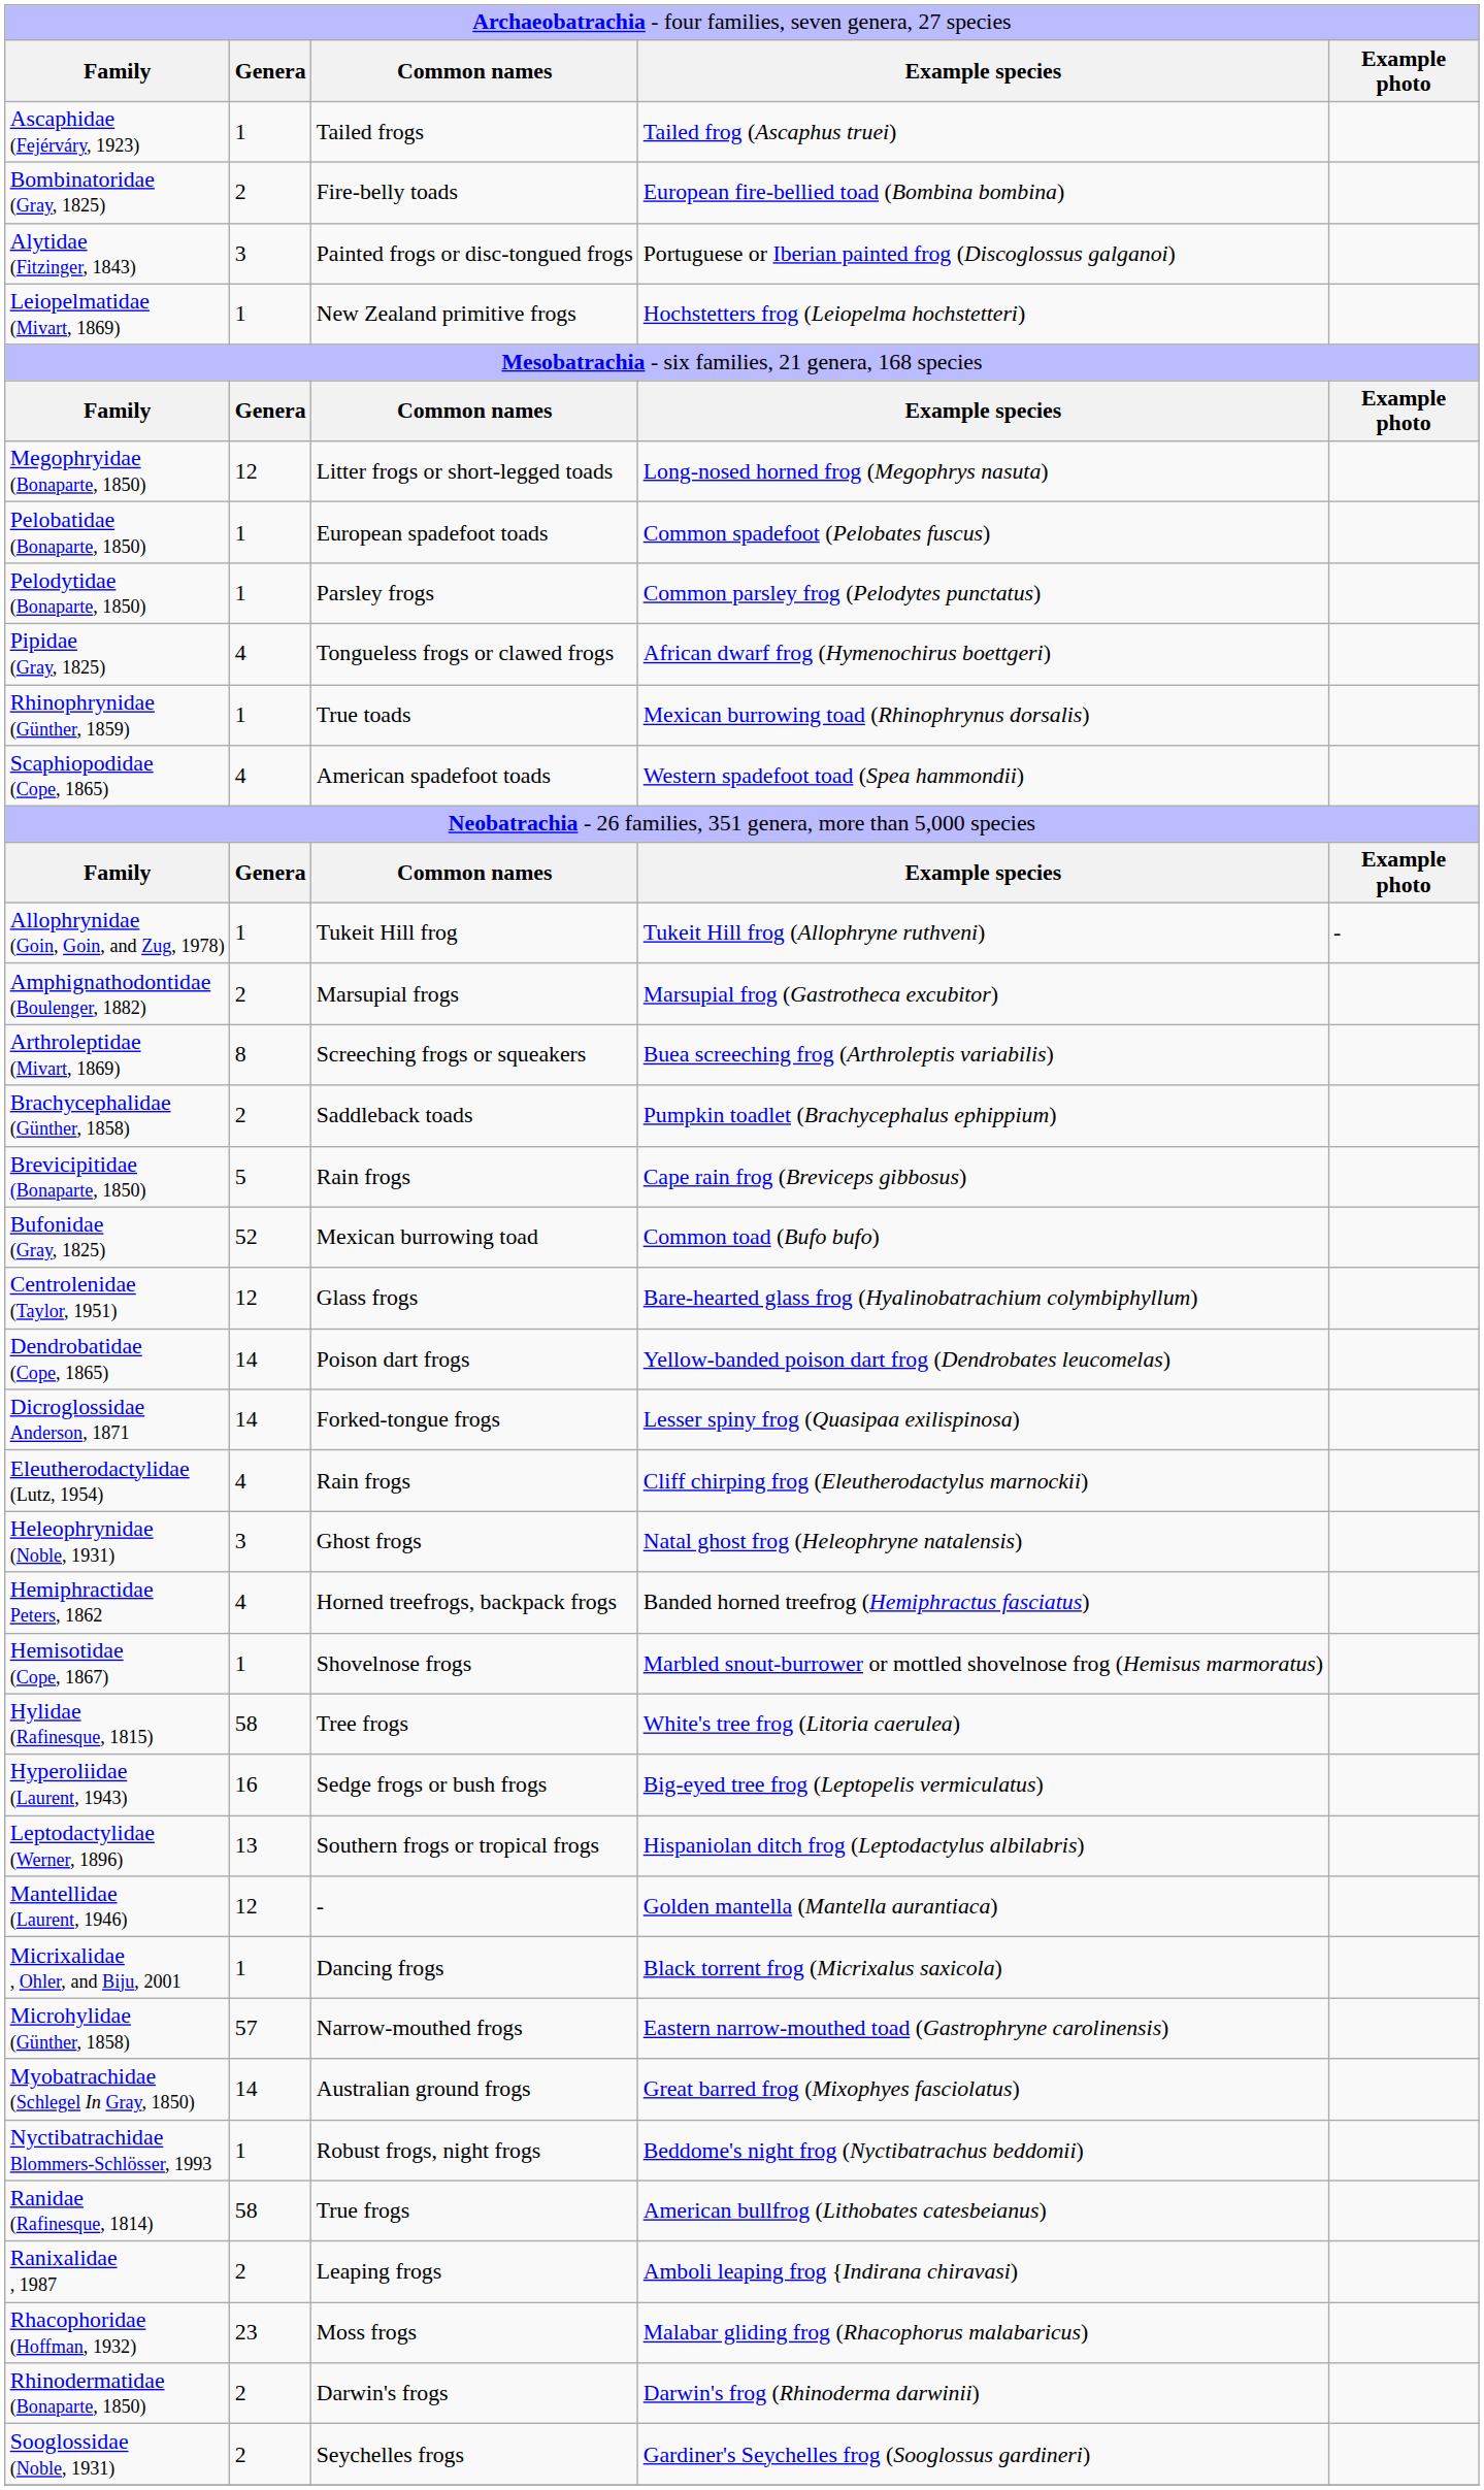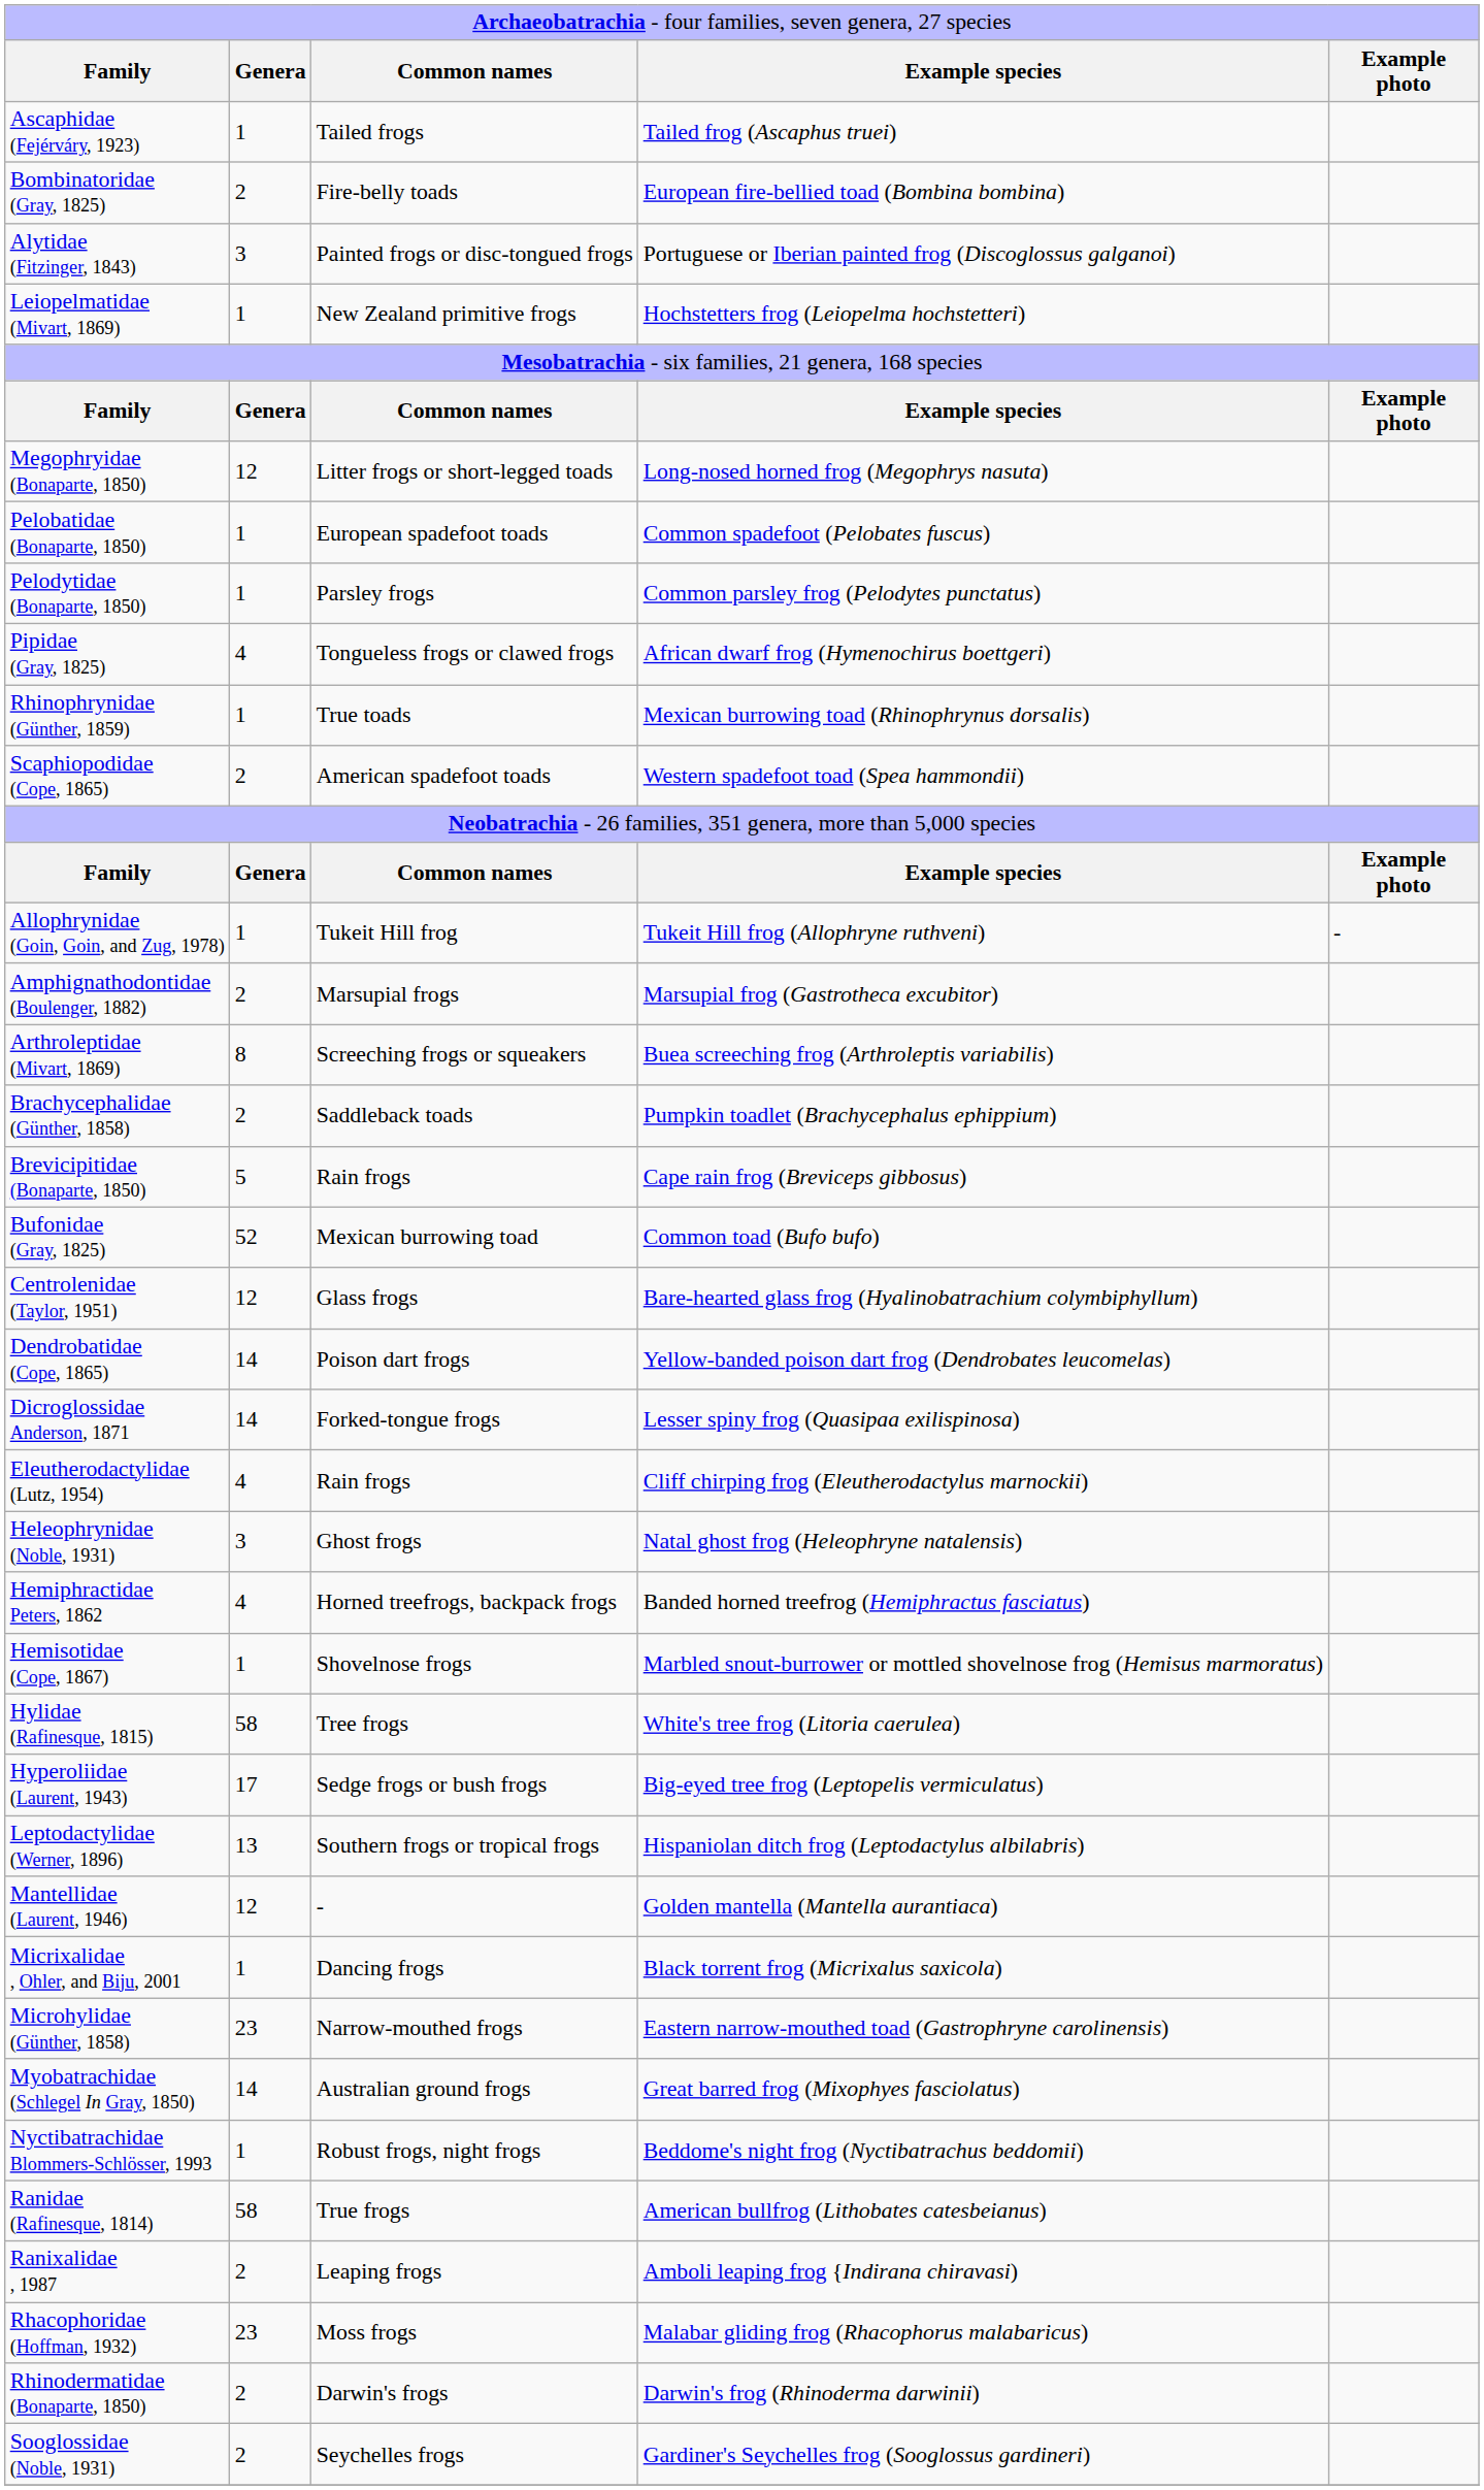Scaphiopodidae (Cope, 1865) | column 2: 4 -> 2
Hyperoliidae (Laurent, 1943) | column 2: 16 -> 17
Microhylidae (Günther, 1858) | column 2: 57 -> 23
